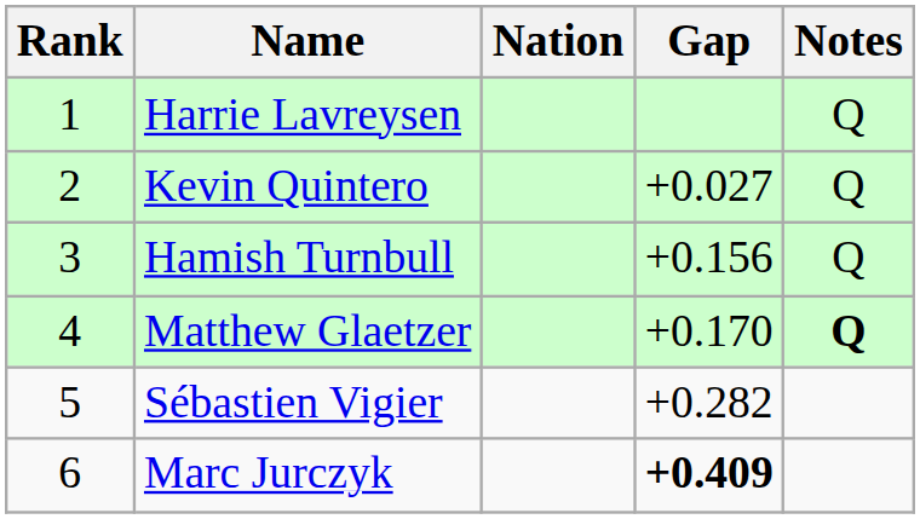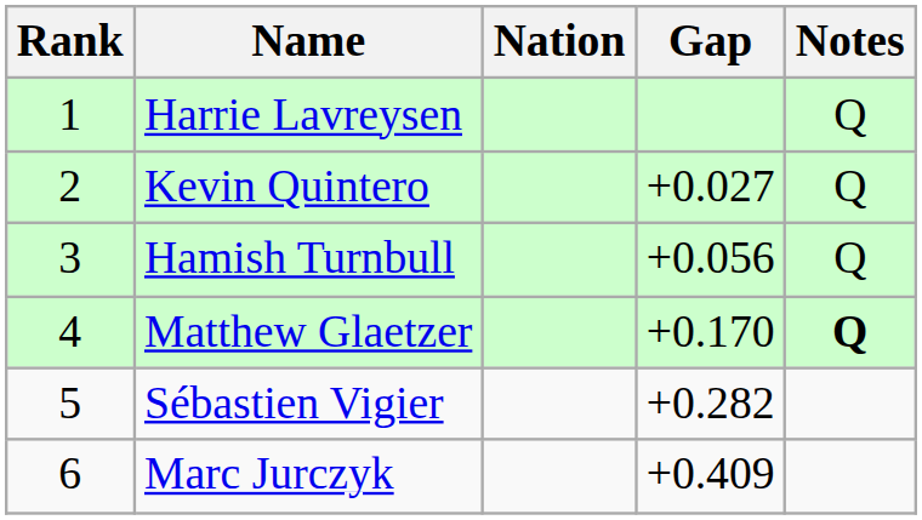Hamish Turnbull | Gap: +0.156 -> +0.056
Marc Jurczyk | Gap: bold -> normal
